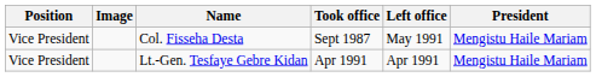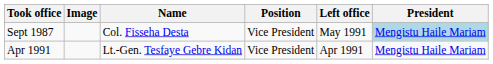columns swapped: Position <-> Took office
Col. Fisseha Desta | President: no background -> lightblue background
